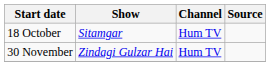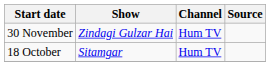rows swapped: 18 October <-> 30 November
